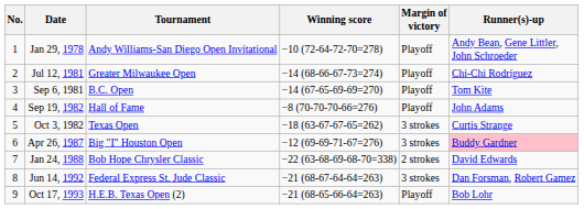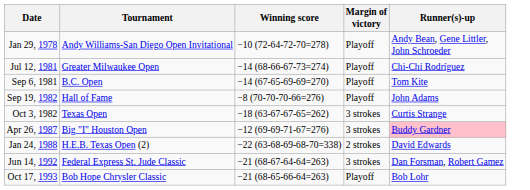- column: No. | 1 | 2 | 3 | 4 | 5 | 6 | 7 | 8 | 9
Jan 24, 1988 | Tournament: Bob Hope Chrysler Classic -> H.E.B. Texas Open (2)
Oct 17, 1993 | Tournament: H.E.B. Texas Open (2) -> Bob Hope Chrysler Classic
